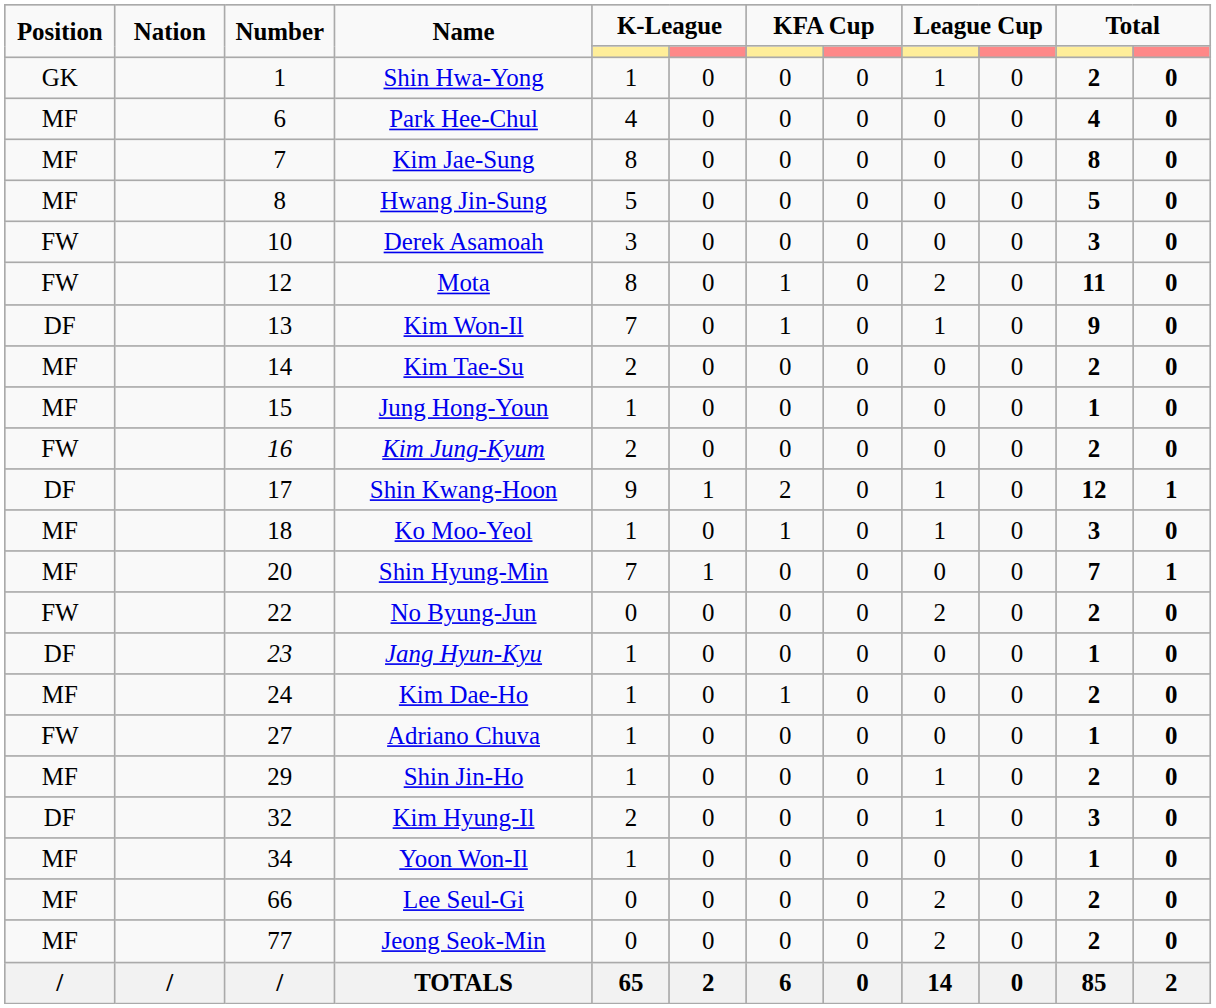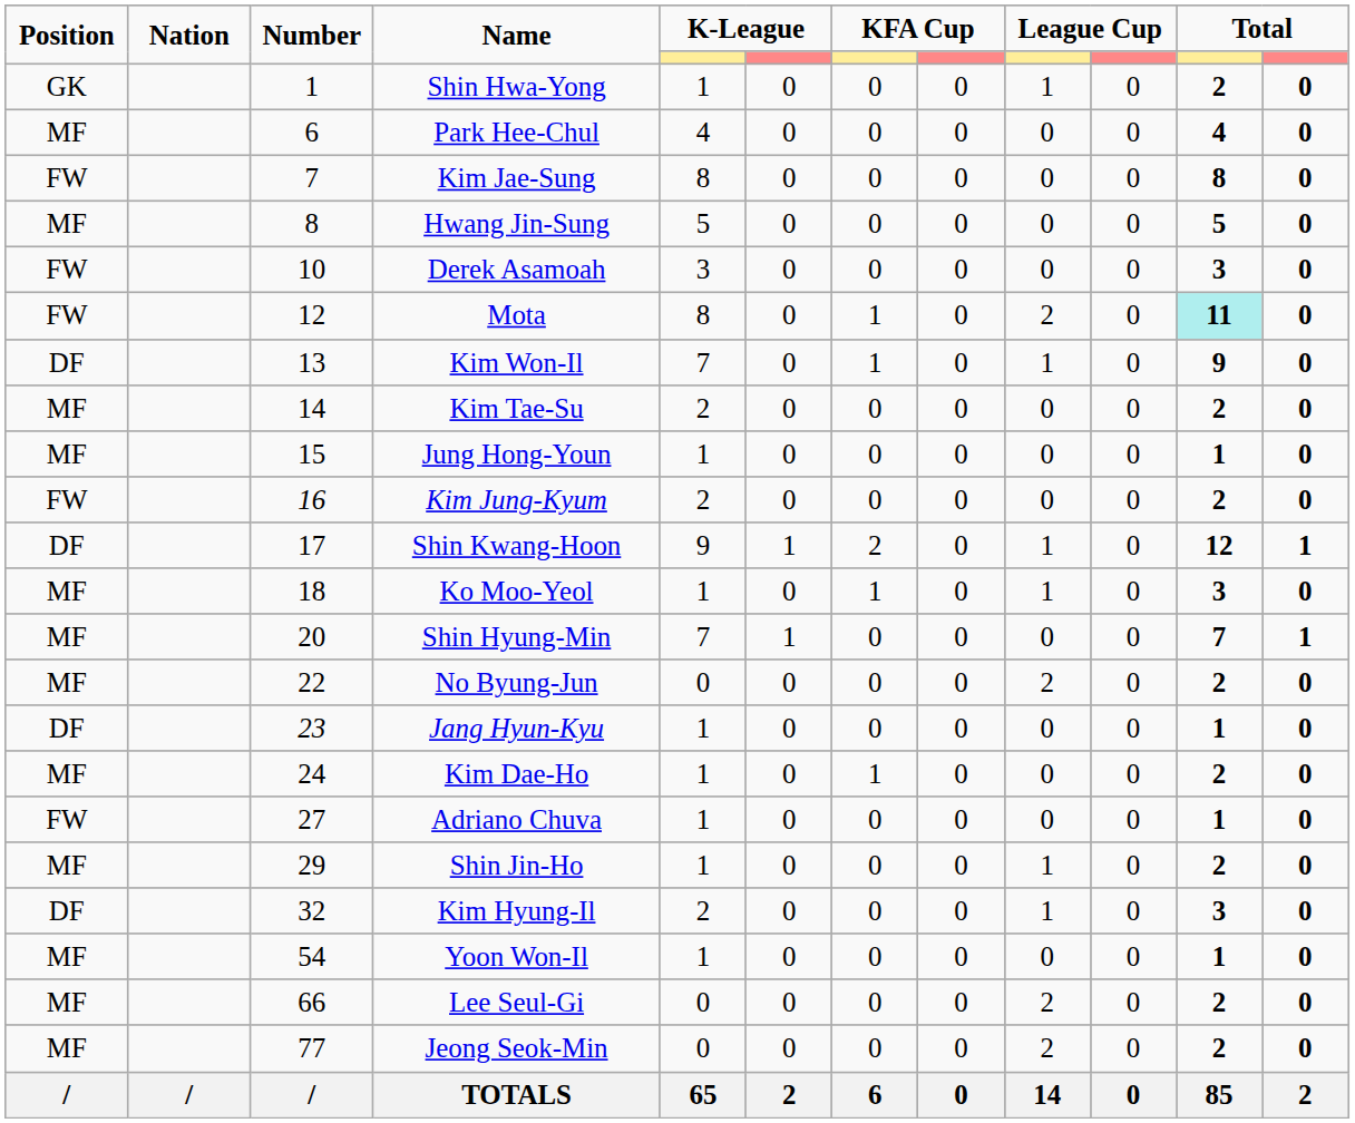Kim Jae-Sung | Position: MF -> FW
Mota | column 11: no background -> paleturquoise background
No Byung-Jun | Position: FW -> MF
Yoon Won-Il | Number: 34 -> 54
